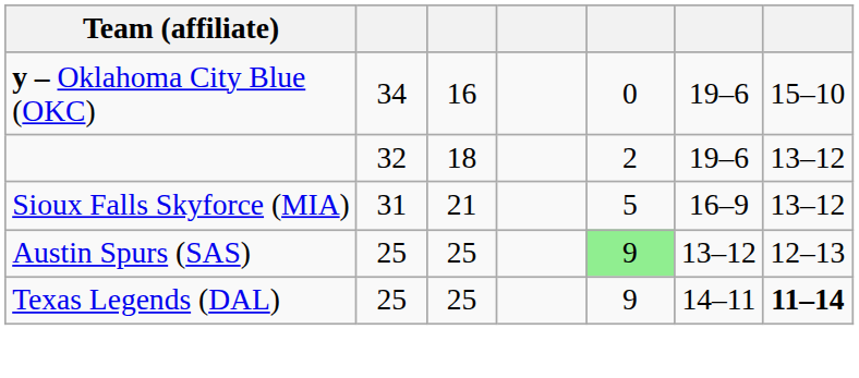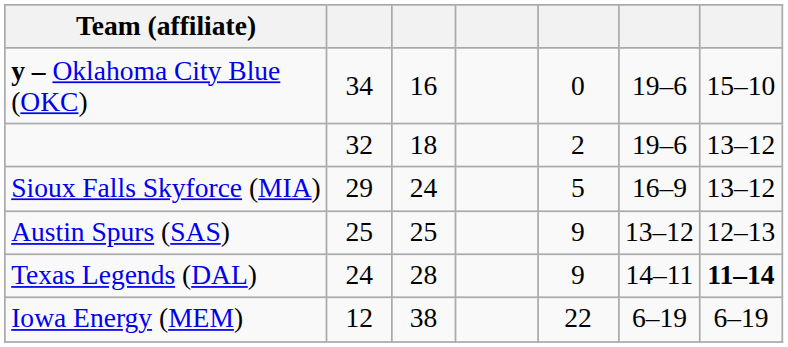Sioux Falls Skyforce (MIA) | column 2: 31 -> 29
Sioux Falls Skyforce (MIA) | column 3: 21 -> 24
Austin Spurs (SAS) | column 5: lightgreen background -> no background
Texas Legends (DAL) | column 2: 25 -> 24
Texas Legends (DAL) | column 3: 25 -> 28
+ row: Iowa Energy (MEM) | 12 | 38 | 22 | 6–19 | 6–19
